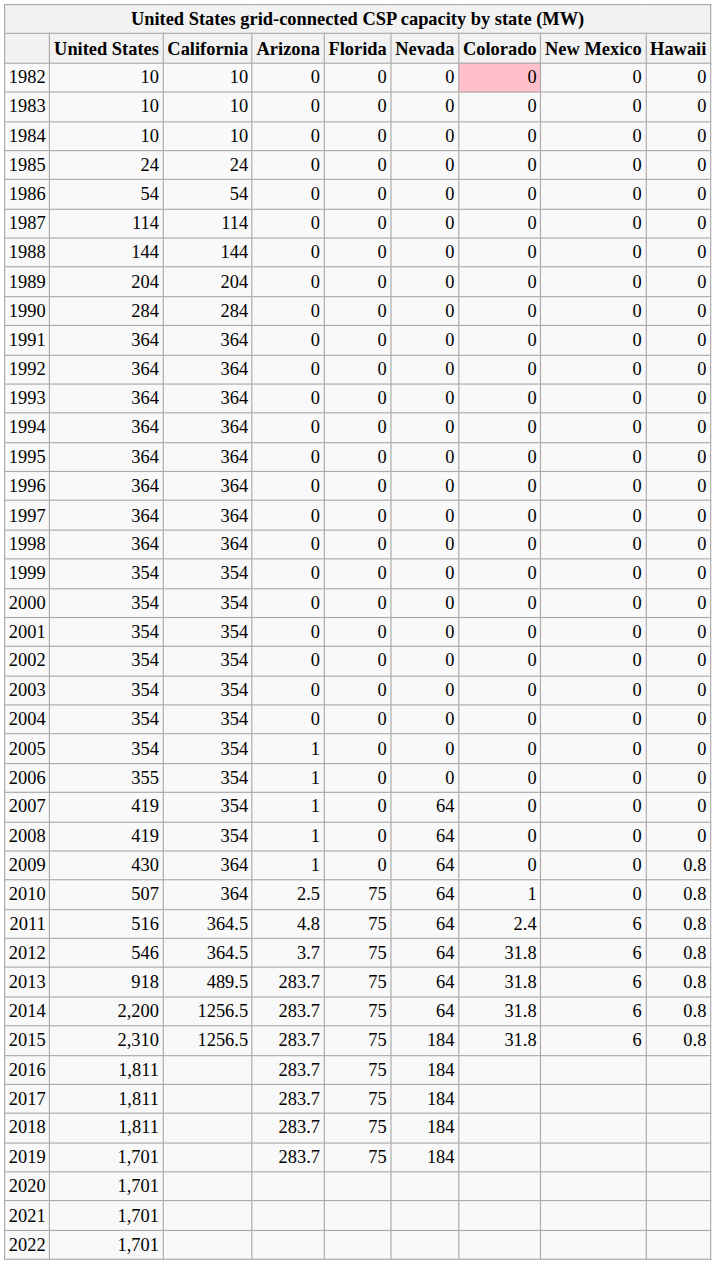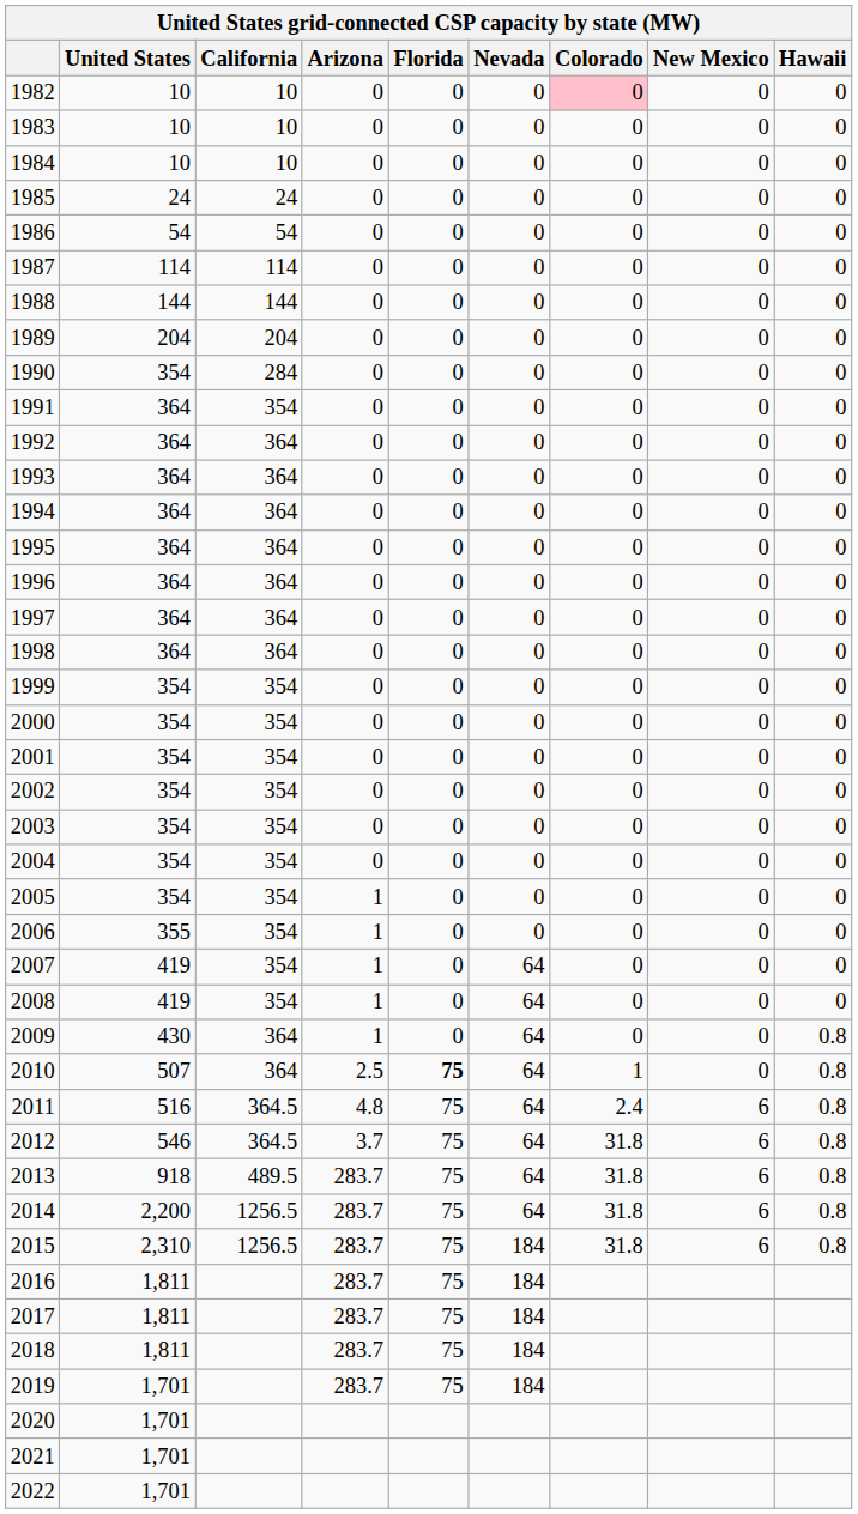1990 | United States: 284 -> 354
1991 | California: 364 -> 354
2010 | Florida: normal -> bold
